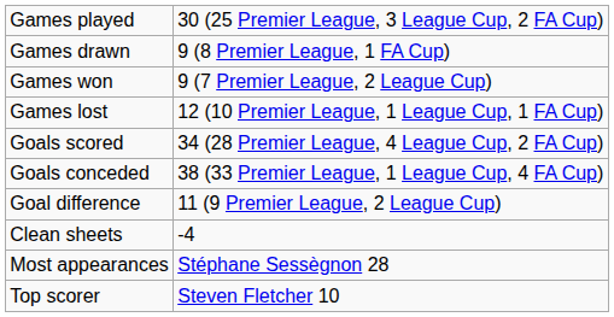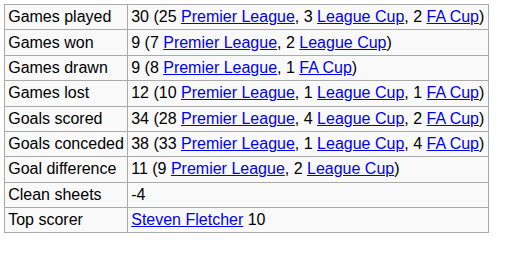rows swapped: Games won <-> Games drawn
- row: Most appearances | Stéphane Sessègnon 28
